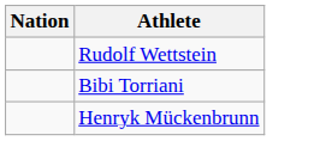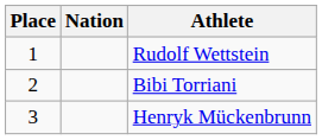+ column: Place | 1 | 2 | 3
